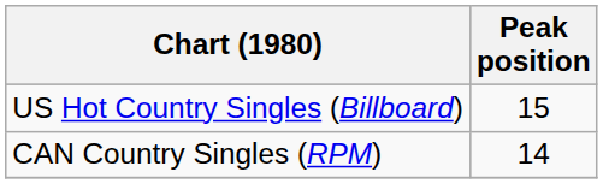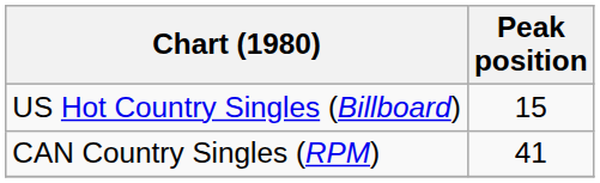CAN Country Singles (RPM) | Peak position: 14 -> 41
